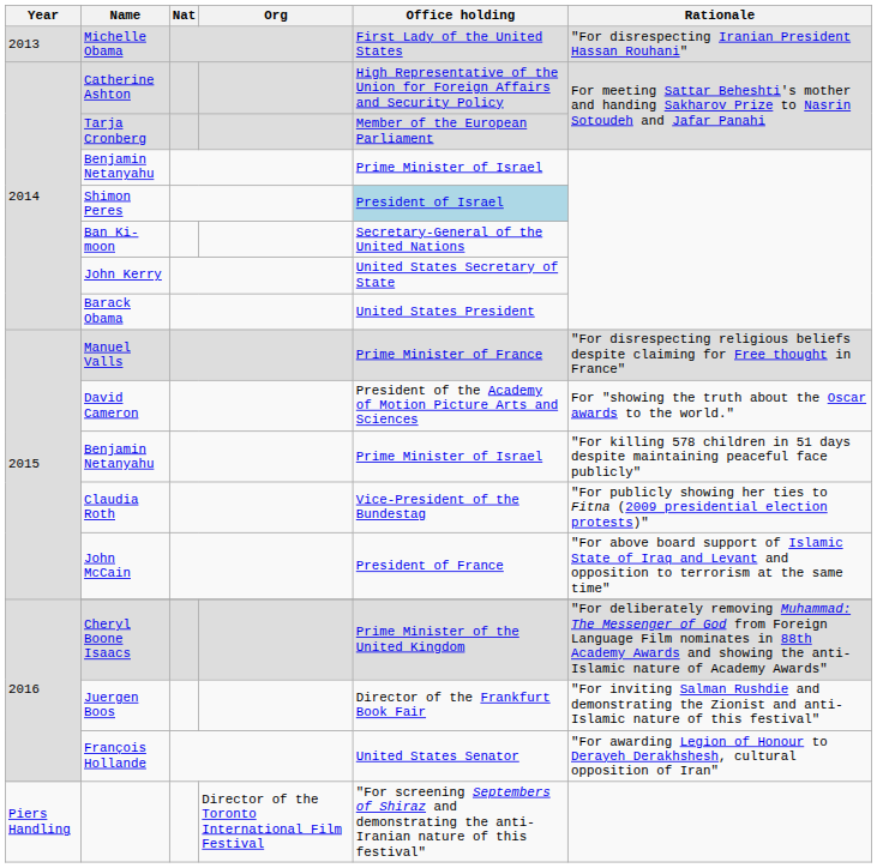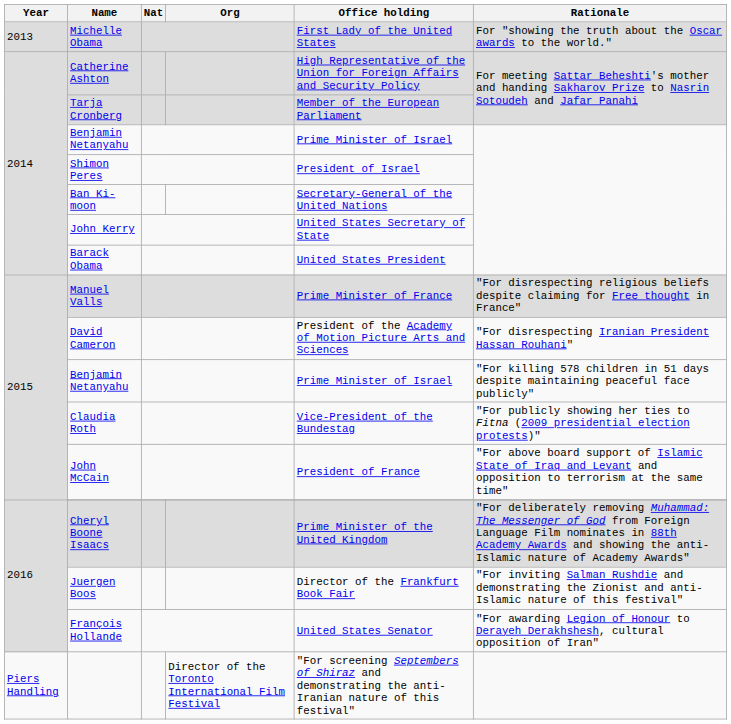Michelle Obama | Rationale: "For disrespecting Iranian President Hassan Rouhani" -> For "showing the truth about the Oscar awards to the world."
Shimon Peres | Office holding: lightblue background -> no background
David Cameron | Rationale: For "showing the truth about the Oscar awards to the world." -> "For disrespecting Iranian President Hassan Rouhani"
